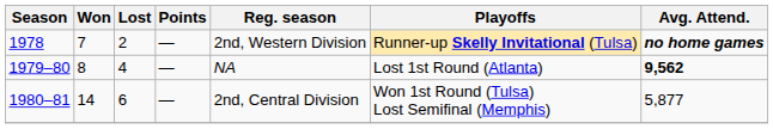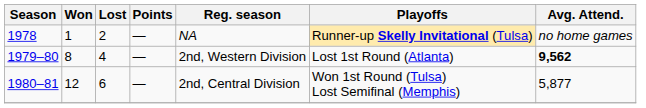1978 | Won: 7 -> 1
1978 | Reg. season: 2nd, Western Division -> NA
1978 | Avg. Attend.: bold -> normal
1979–80 | Reg. season: NA -> 2nd, Western Division
1980–81 | Won: 14 -> 12
